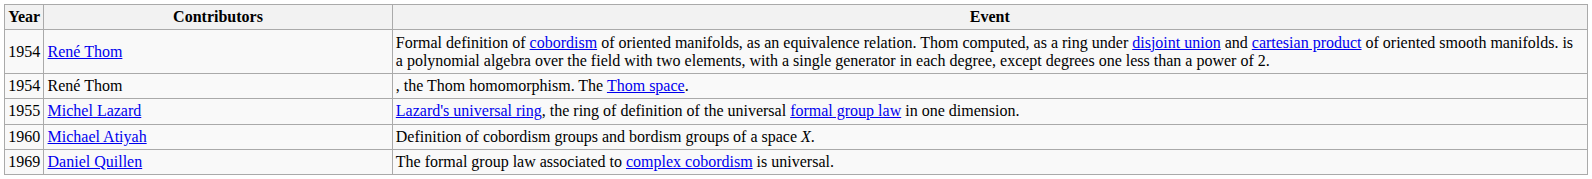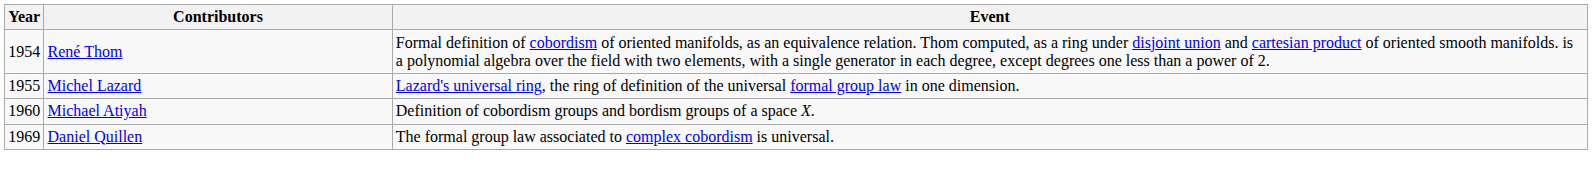- row: 1954 | René Thom | , the Thom homomorphism. The Thom space.
